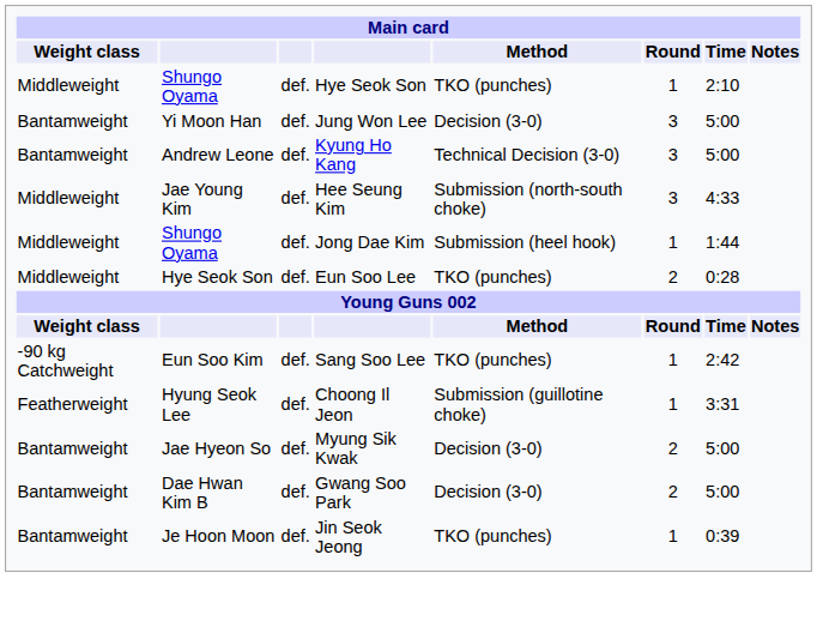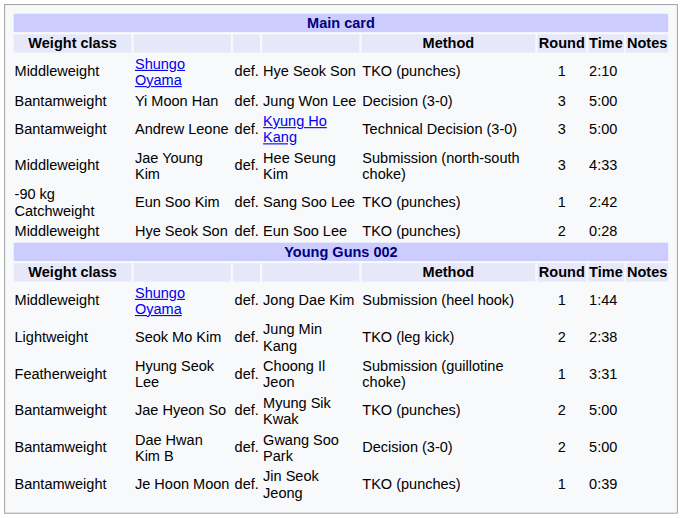rows swapped: Jong Dae Kim <-> Sang Soo Lee
+ row: Lightweight | Seok Mo Kim | def. | Jung Min Kang | TKO (leg kick) | 2 | 2:38
Myung Sik Kwak | Method: Decision (3-0) -> TKO (punches)
